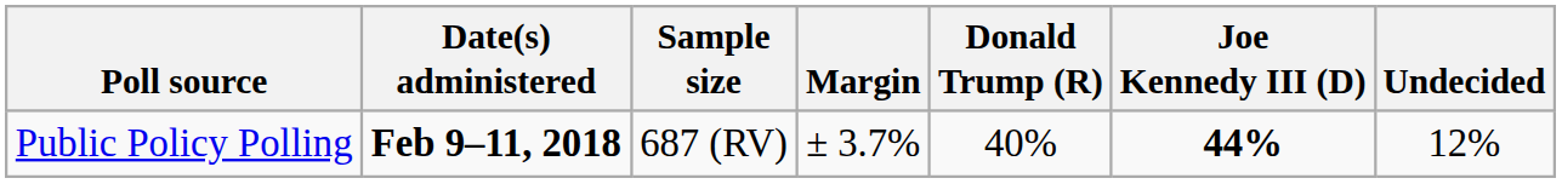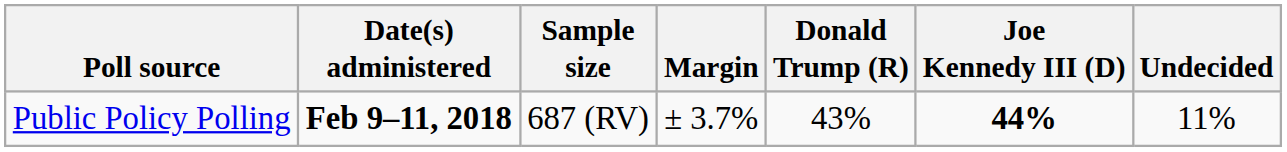Public Policy Polling | Donald Trump (R): 40% -> 43%
Public Policy Polling | Undecided: 12% -> 11%
